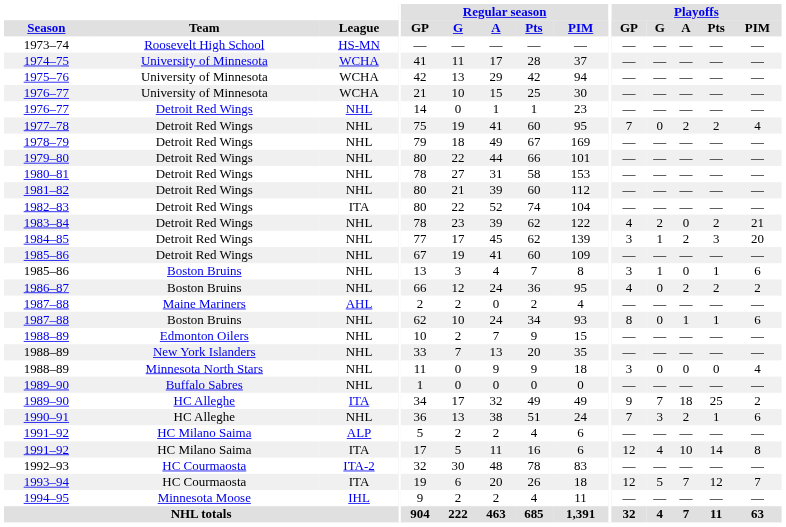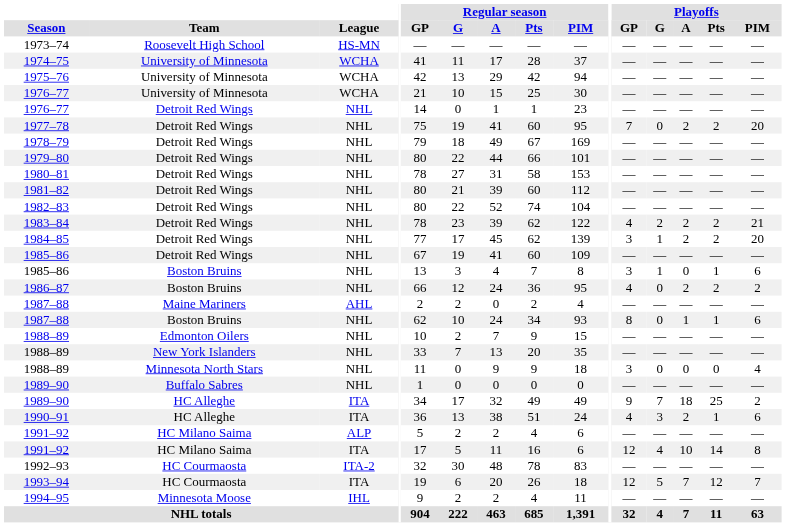1977–78 | Playoffs / PIM: 4 -> 20
1982–83 | League: ITA -> NHL
1983–84 | Playoffs / A: 0 -> 2
1984–85 | Playoffs / Pts: 3 -> 2
1990–91 | League: NHL -> ITA
1990–91 | Playoffs / GP: 7 -> 4
